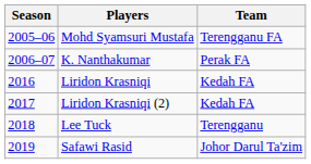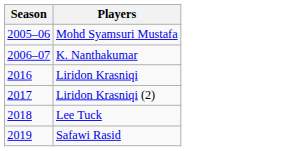- column: Team | Terengganu FA | Perak FA | Kedah FA | Kedah FA | Terengganu | Johor Darul Ta'zim
